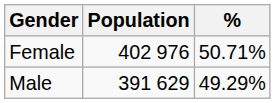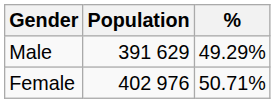rows swapped: Female <-> Male
